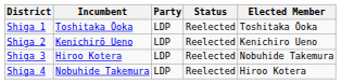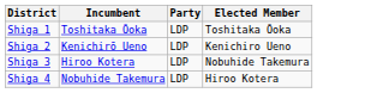- column: Status | Reelected | Reelected | Reelected | Reelected
